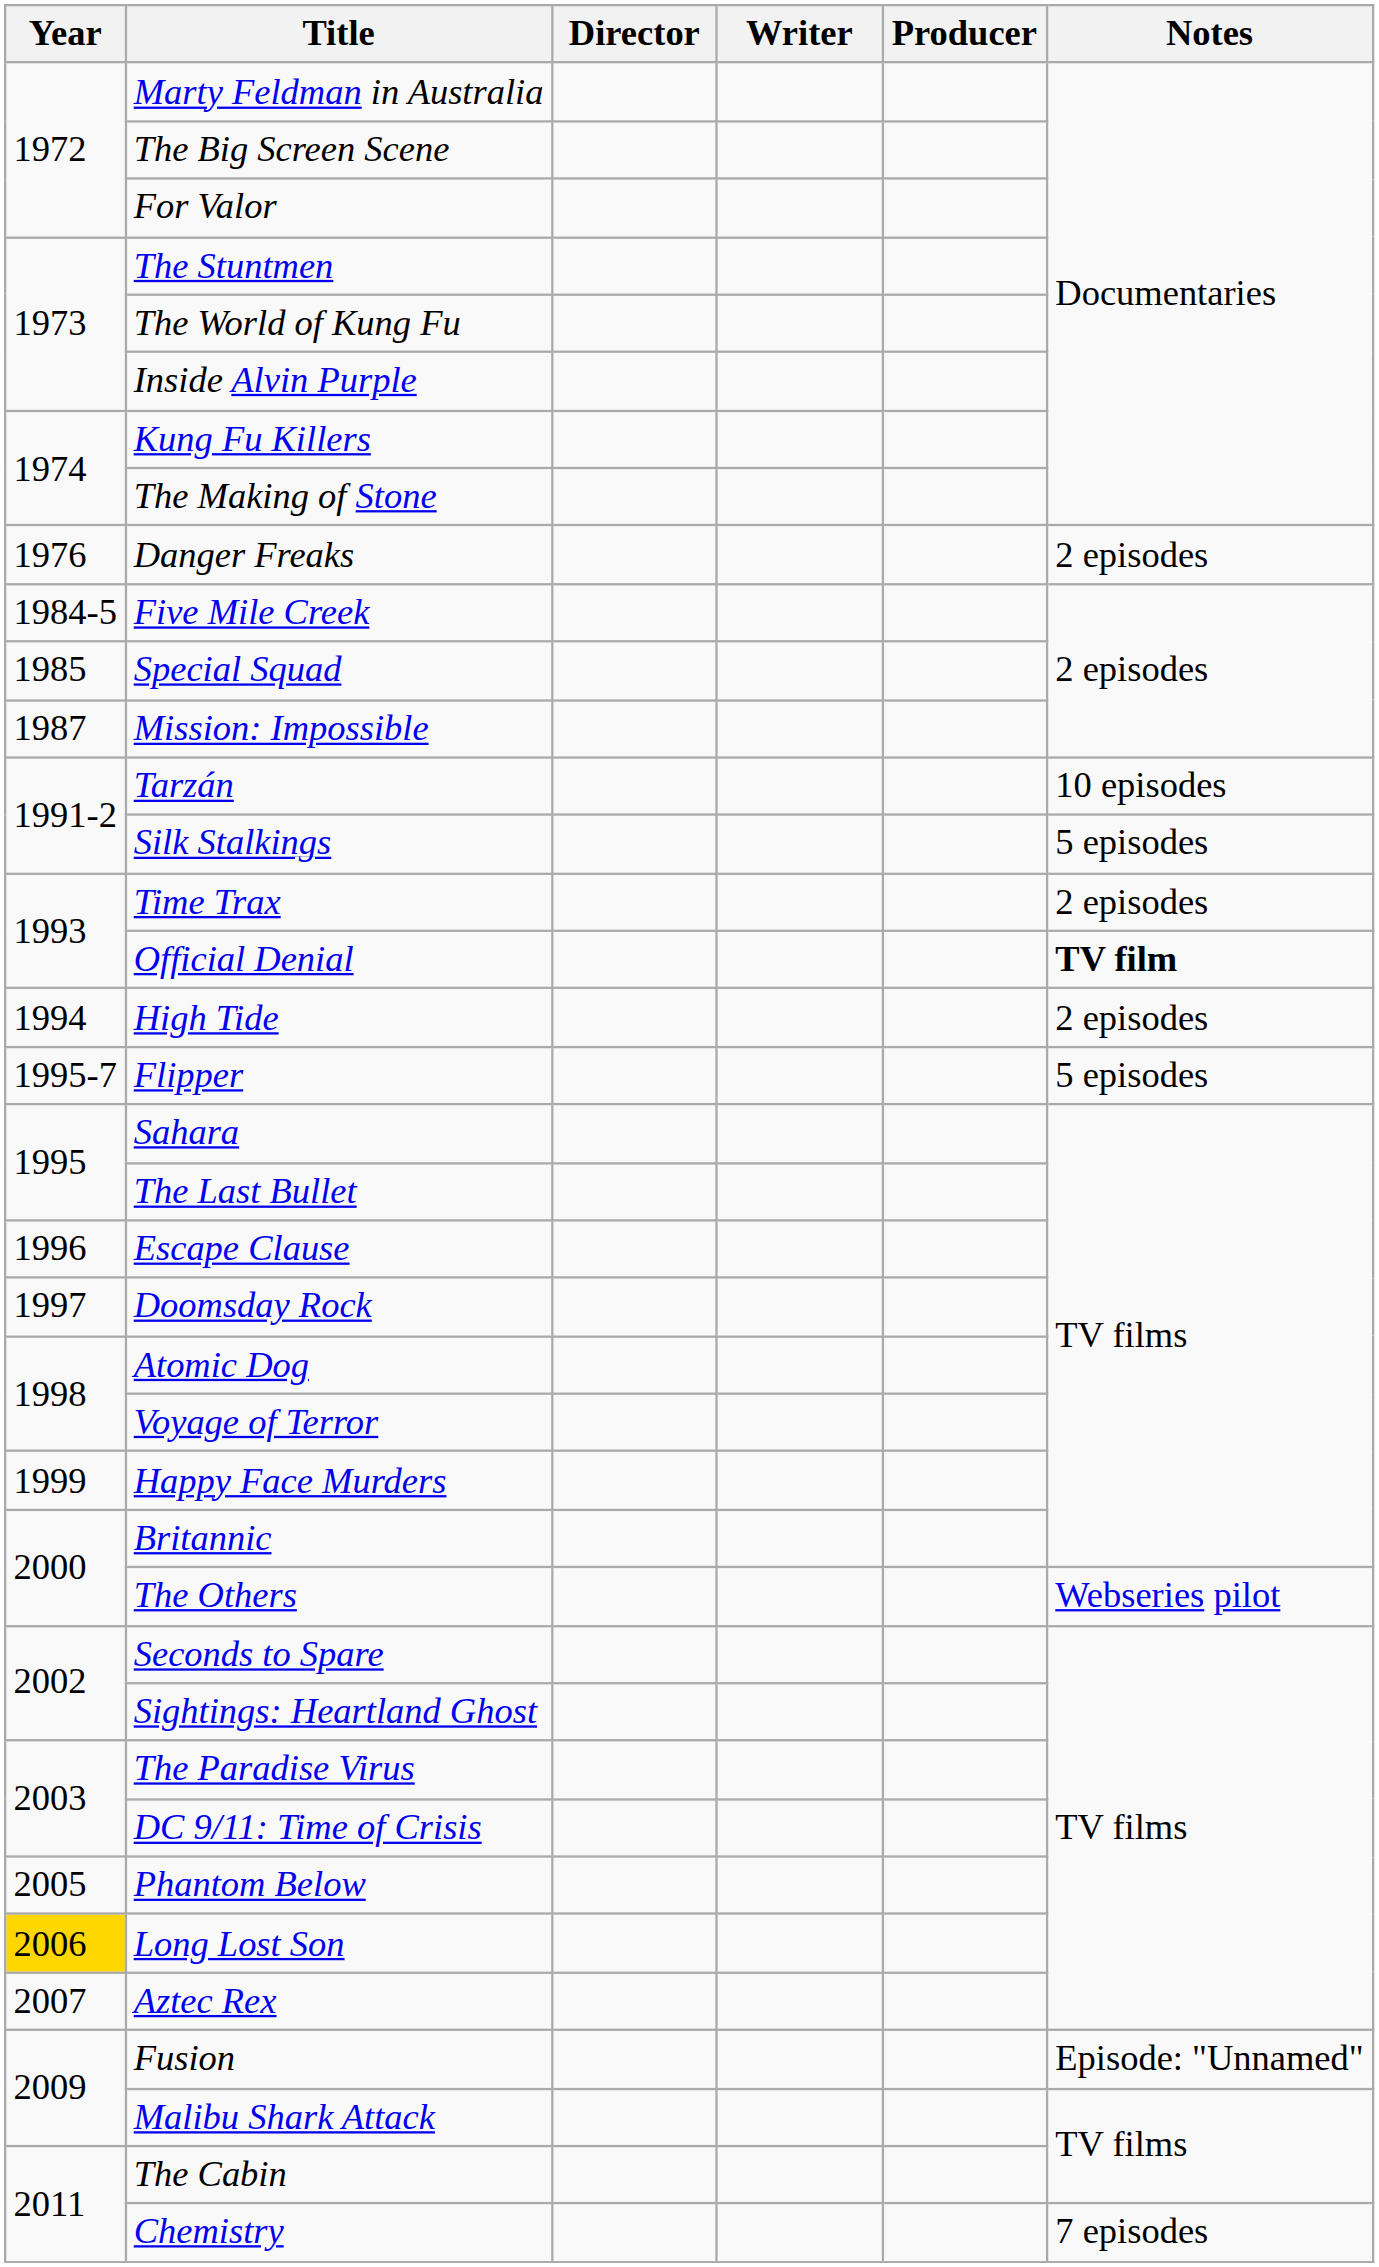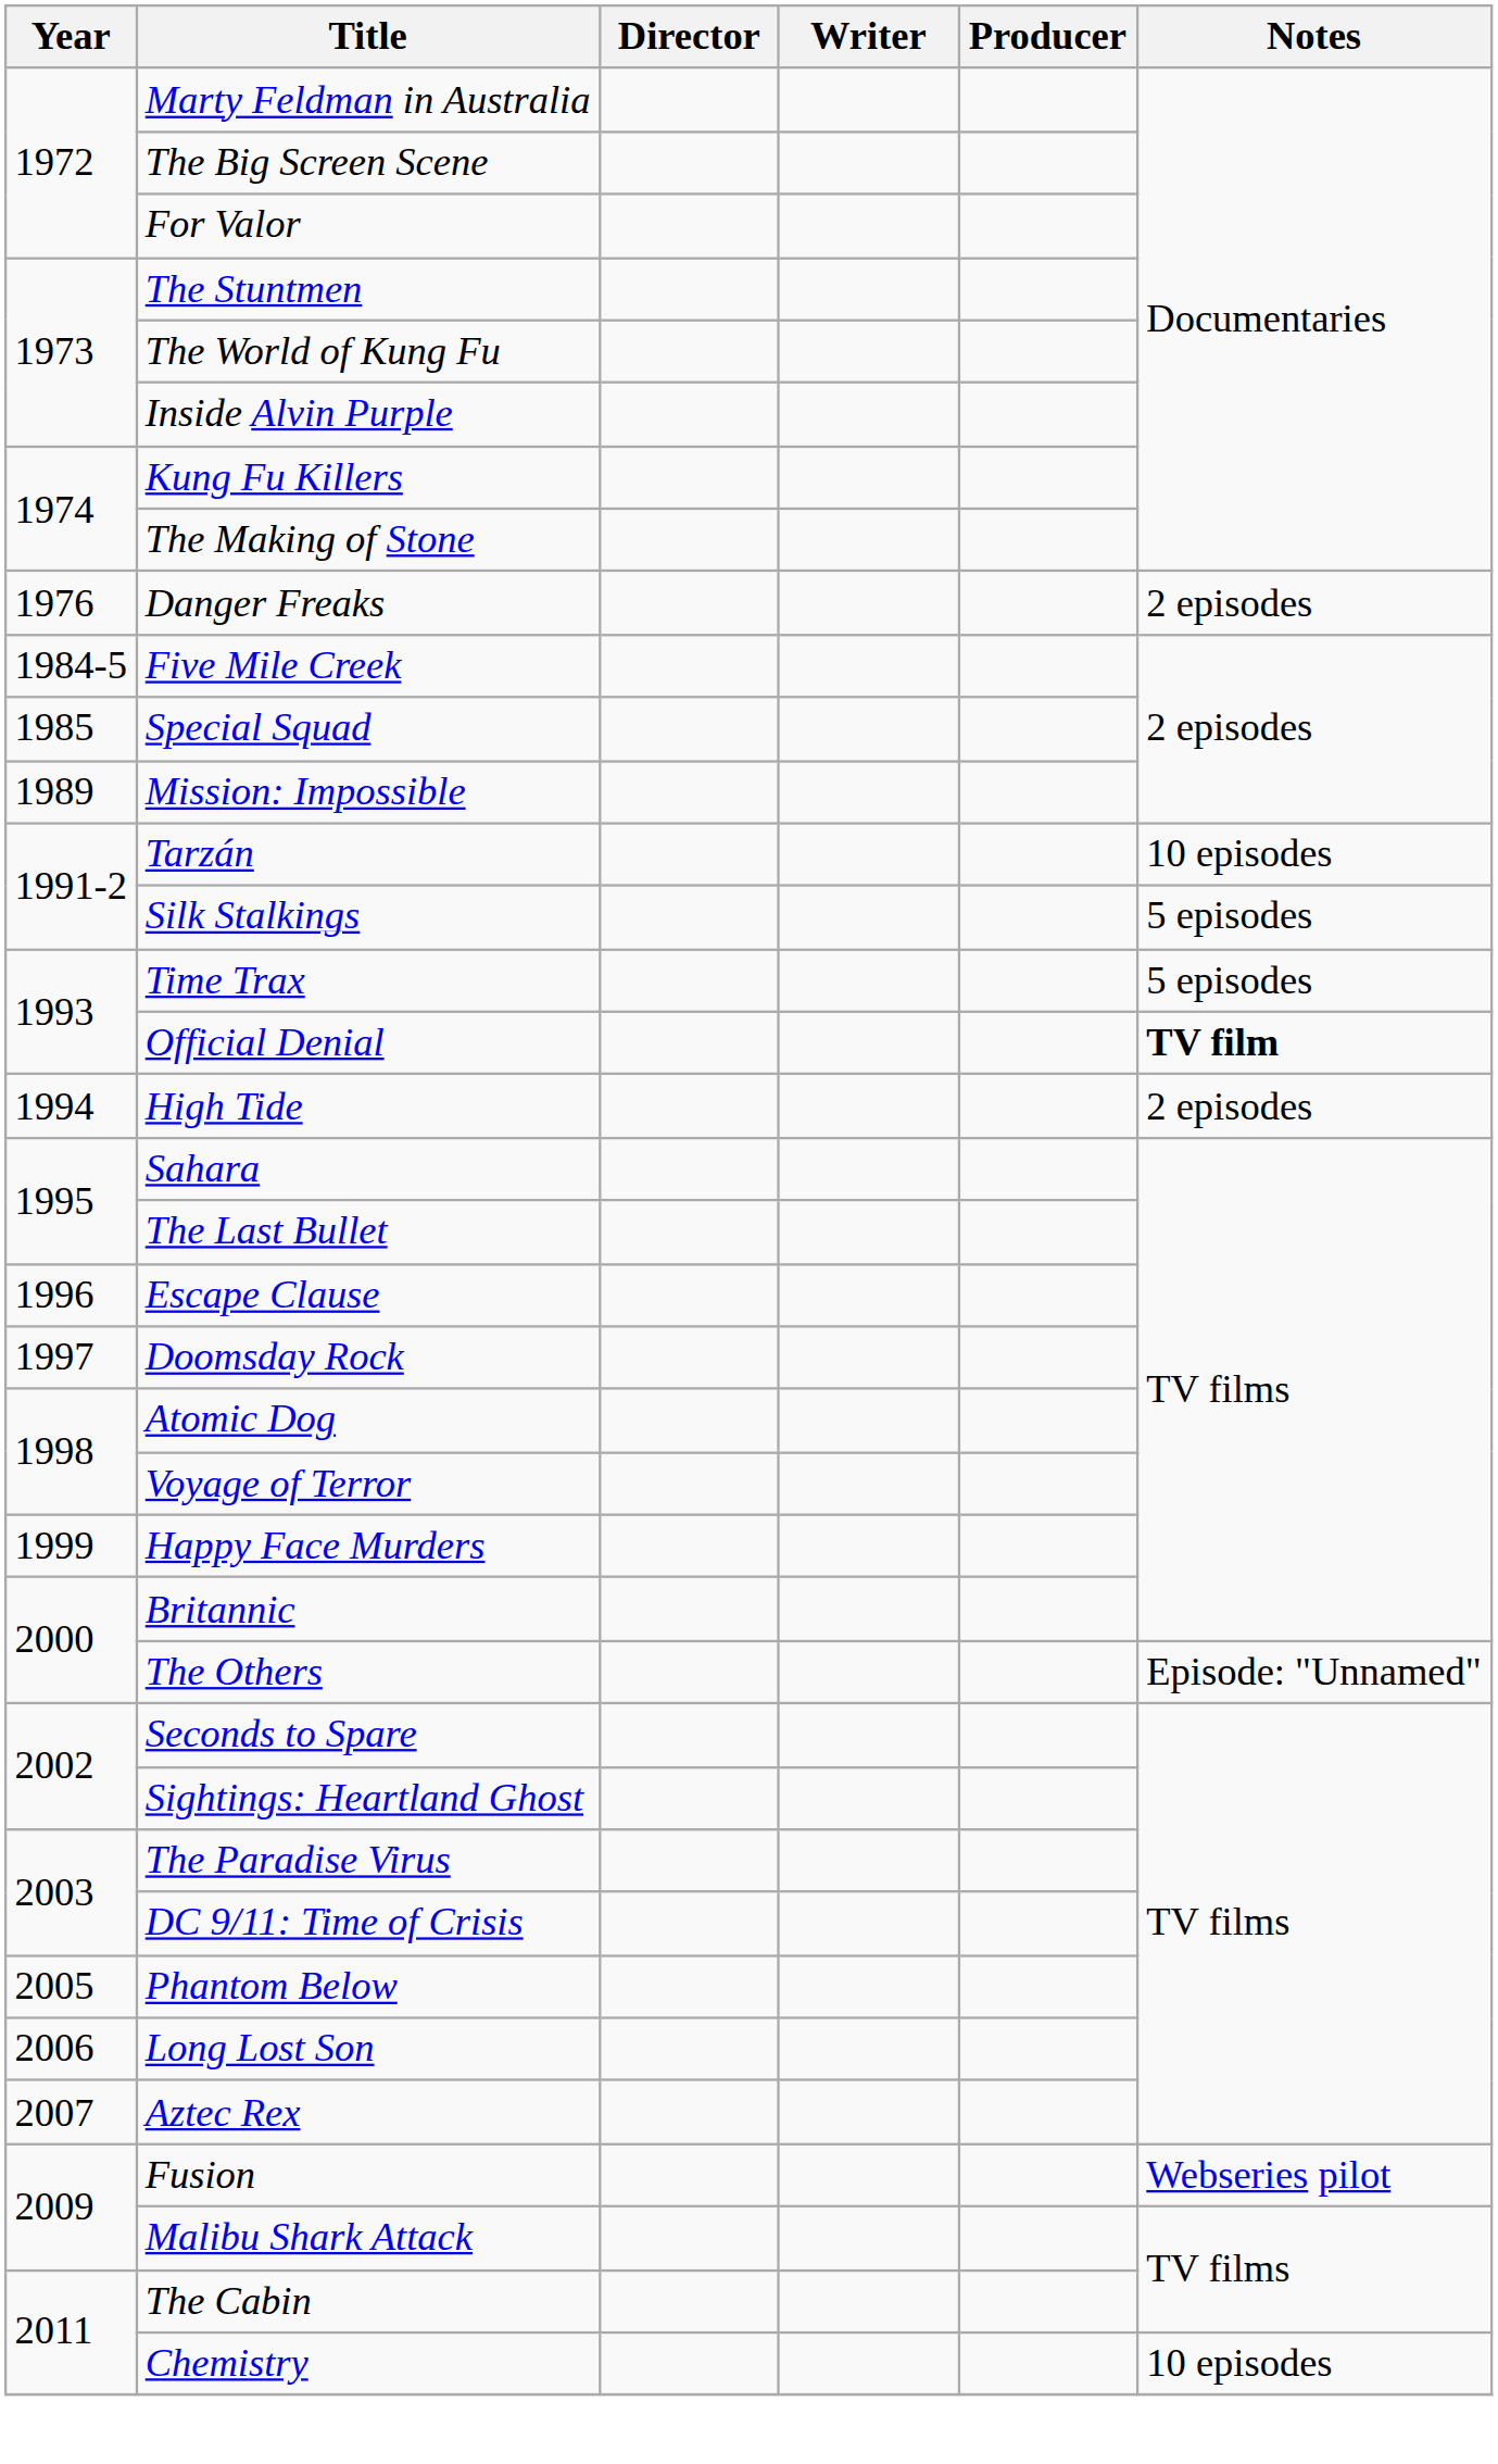Mission: Impossible | Year: 1987 -> 1989
Time Trax | Notes: 2 episodes -> 5 episodes
- row: 1995-7 | Flipper | 5 episodes
The Others | Notes: Webseries pilot -> Episode: "Unnamed"
Long Lost Son | Year: gold background -> no background
Fusion | Notes: Episode: "Unnamed" -> Webseries pilot
Chemistry | Notes: 7 episodes -> 10 episodes
